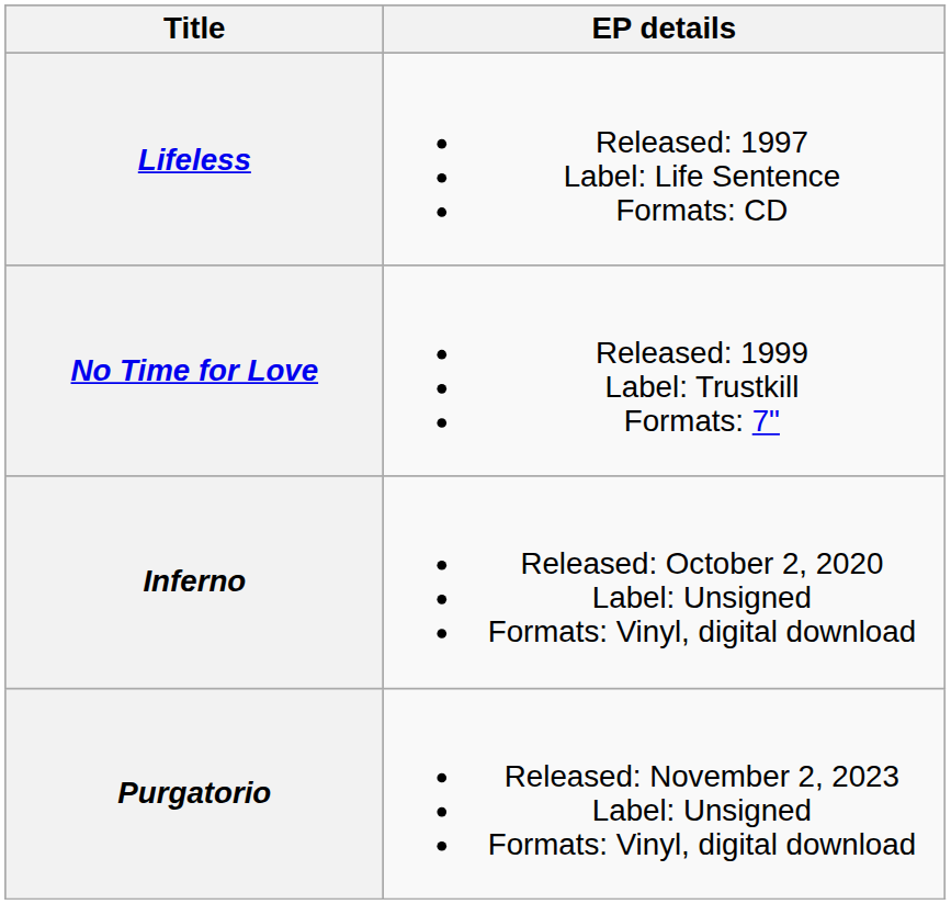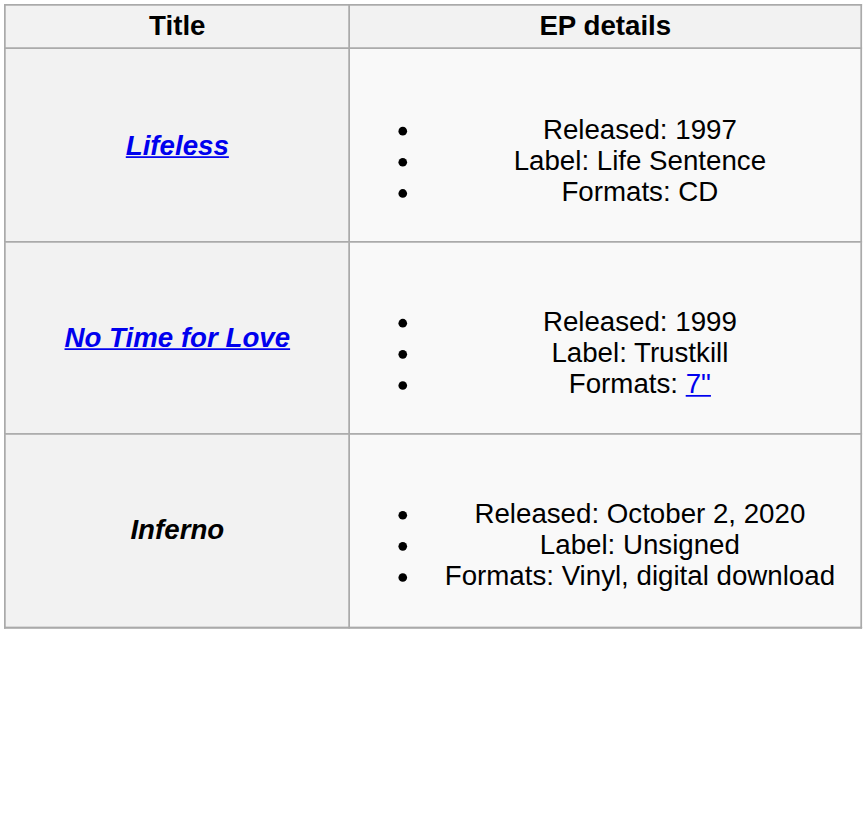- row: Purgatorio | Released: November 2, 2023 Label: Unsigned Formats: Vinyl, digital download
